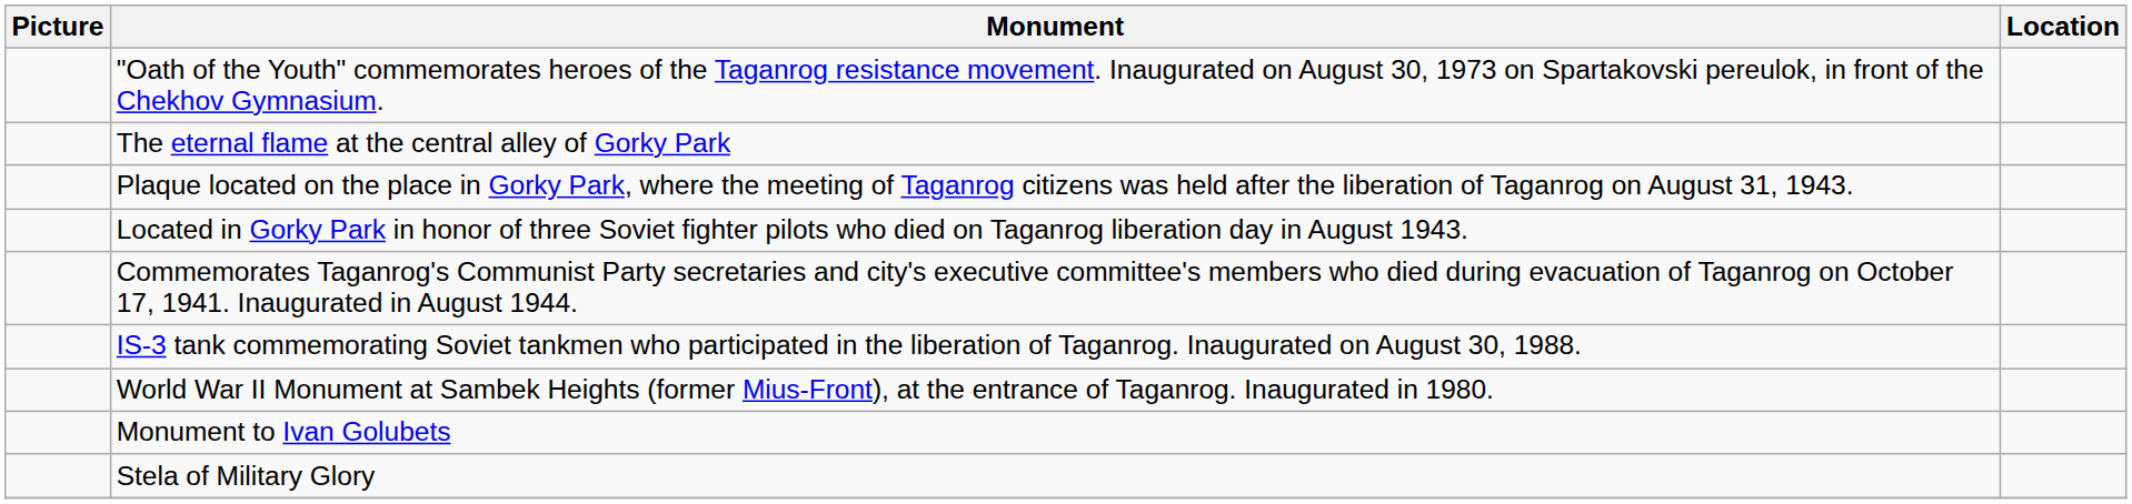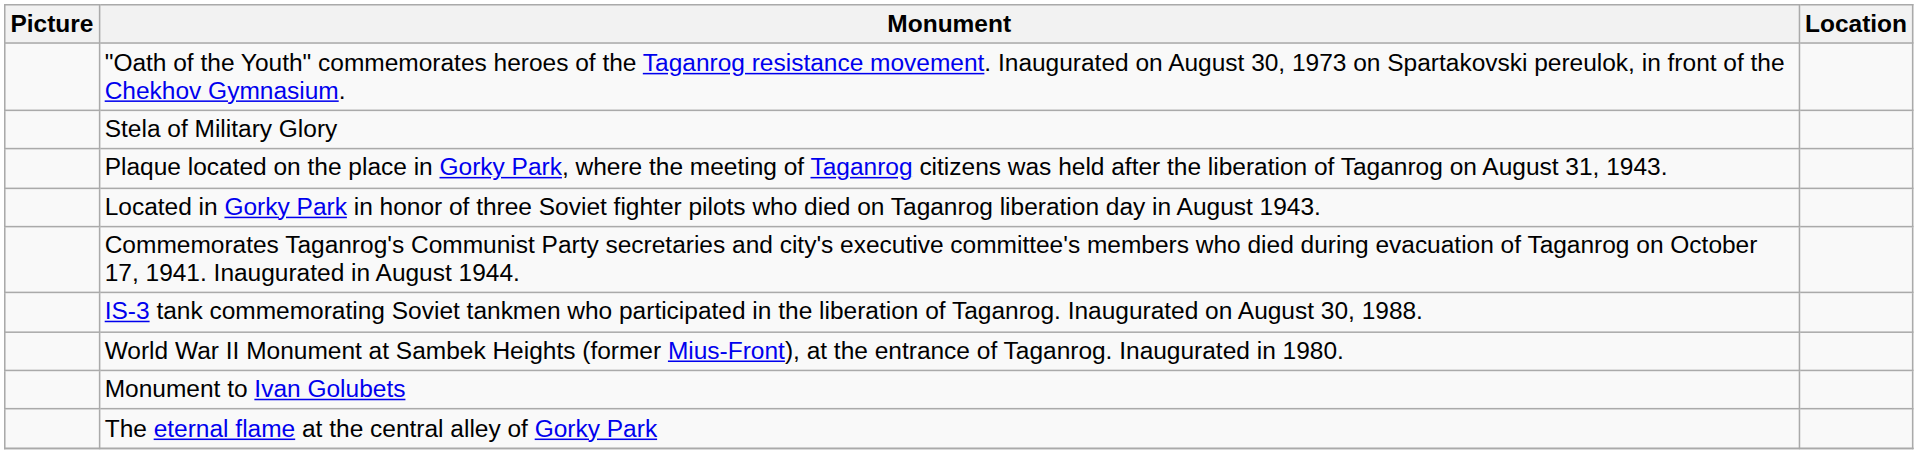rows swapped: The eternal flame at the central alley of Gorky Park <-> Stela of Military Glory
